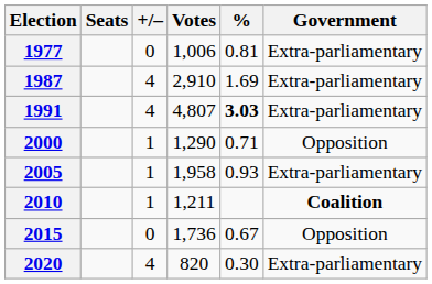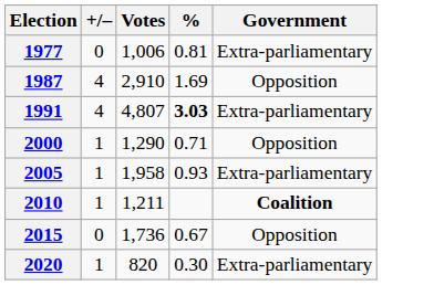- column: Seats
1987 | Government: Extra-parliamentary -> Opposition
2020 | +/–: 4 -> 1
